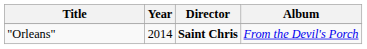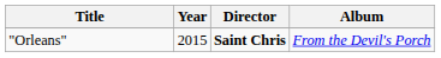"Orleans" | Year: 2014 -> 2015
